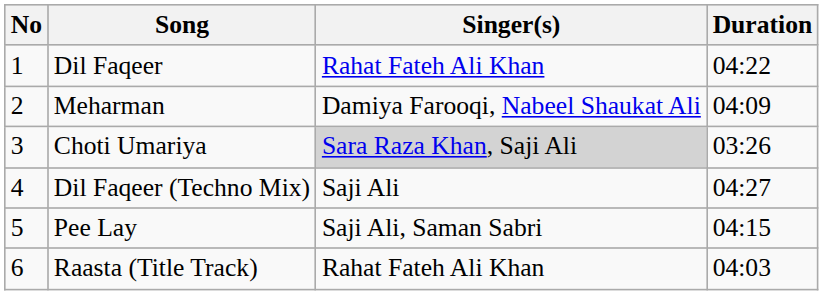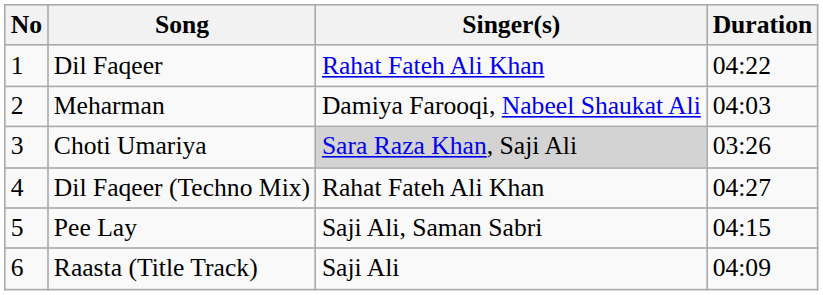Meharman | Duration: 04:09 -> 04:03
Dil Faqeer (Techno Mix) | Singer(s): Saji Ali -> Rahat Fateh Ali Khan
Raasta (Title Track) | Singer(s): Rahat Fateh Ali Khan -> Saji Ali
Raasta (Title Track) | Duration: 04:03 -> 04:09
